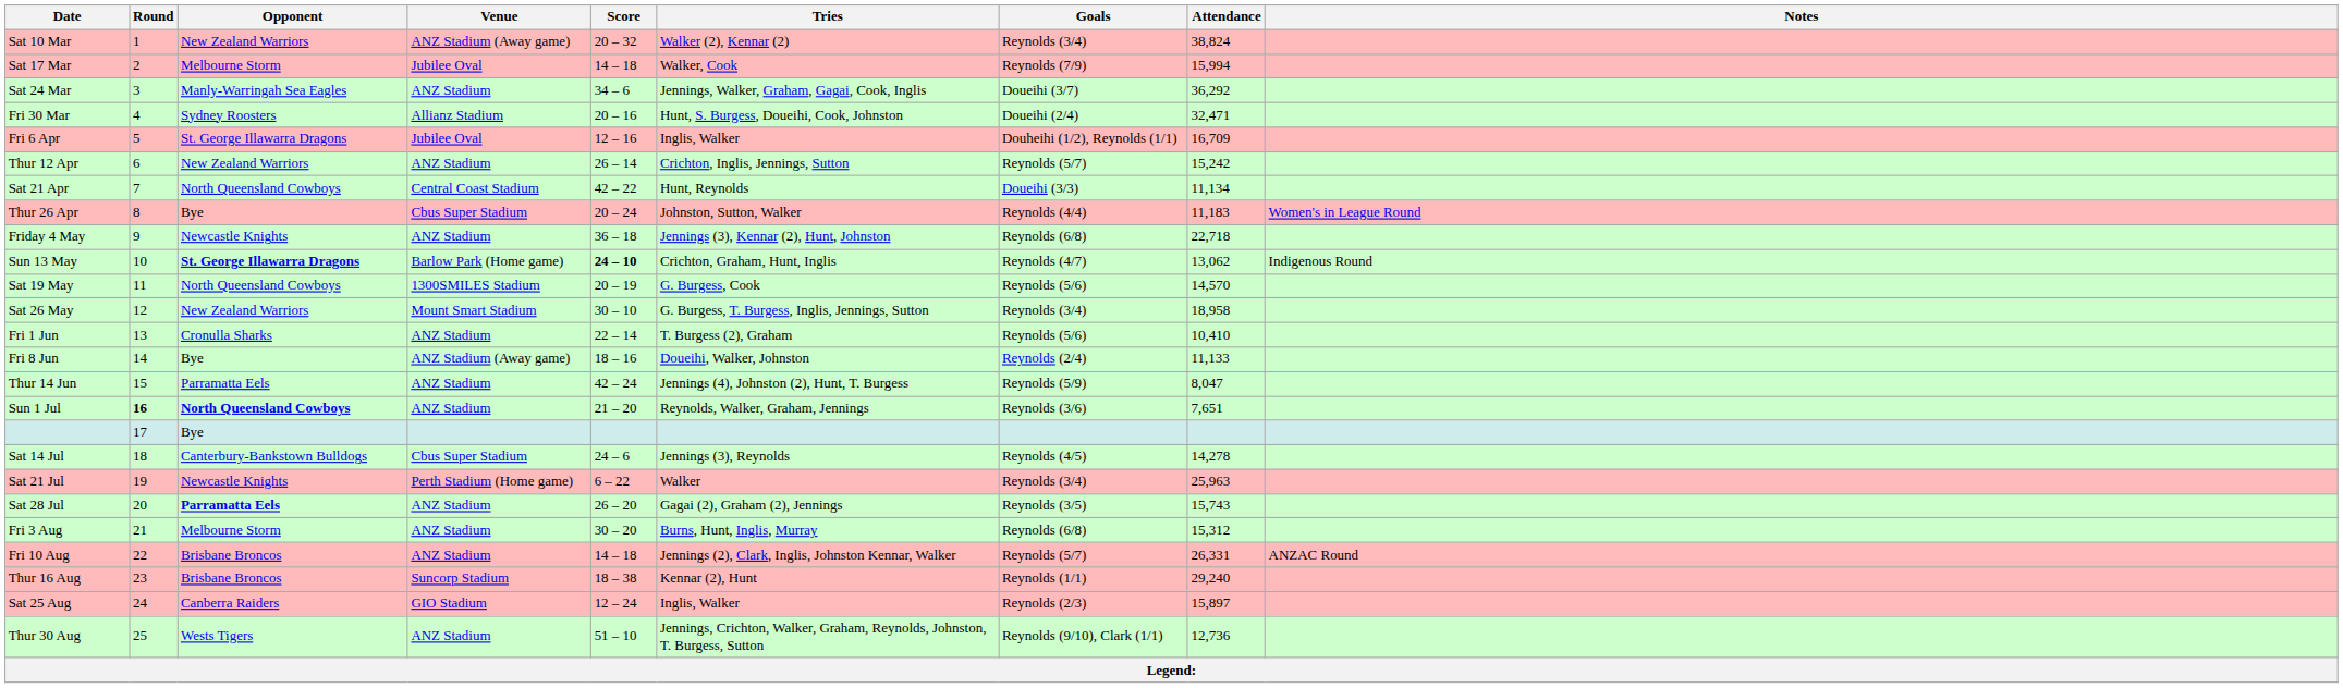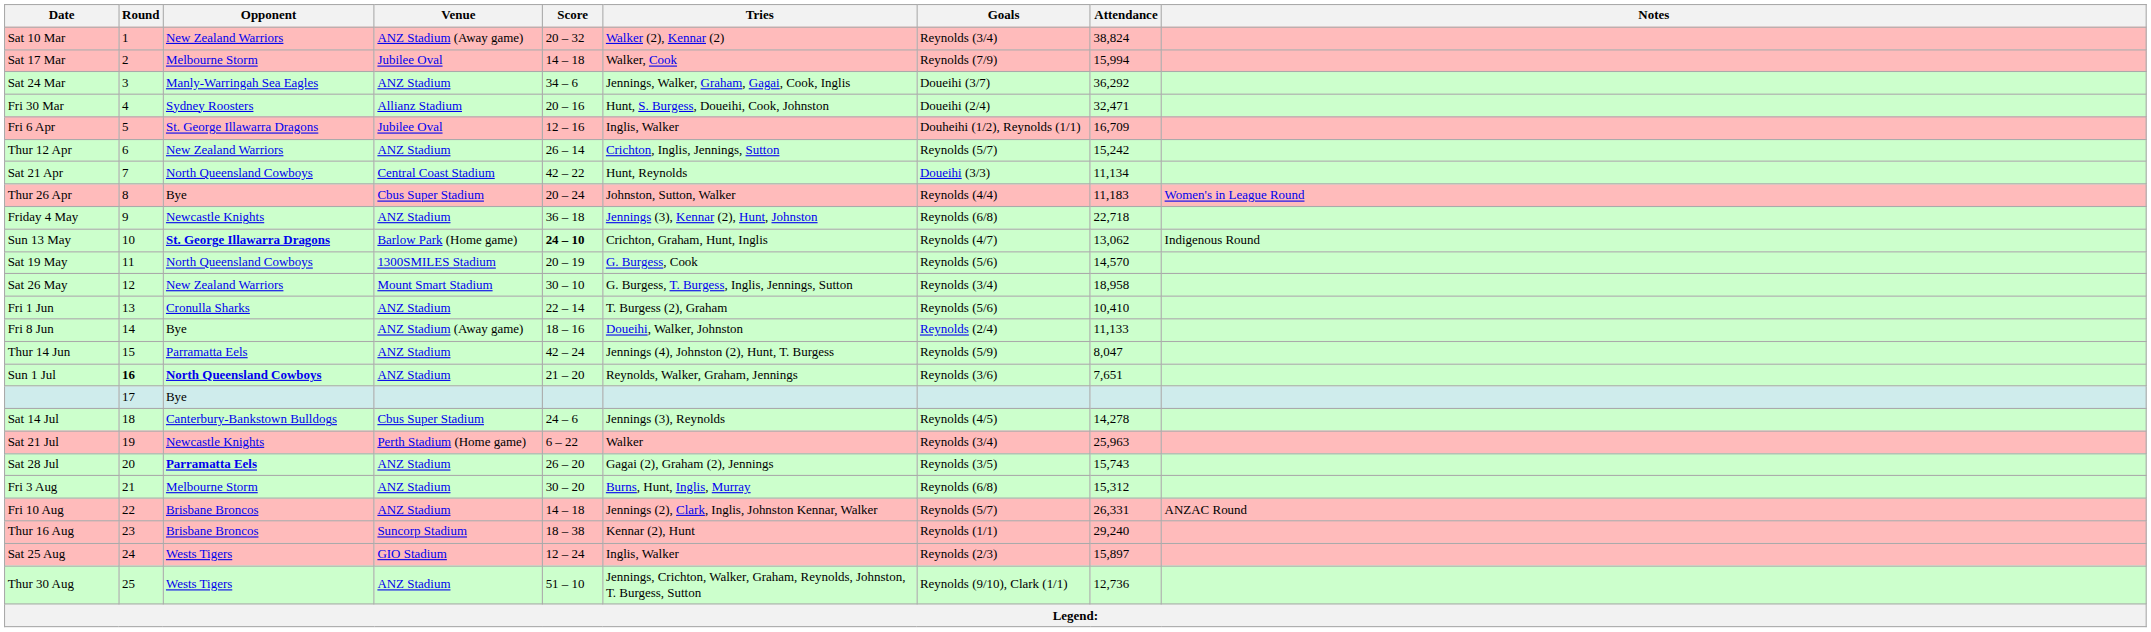Sat 25 Aug | Opponent: Canberra Raiders -> Wests Tigers
